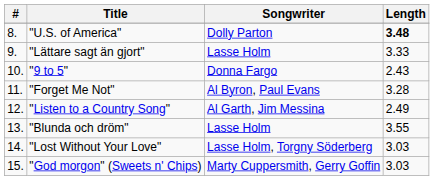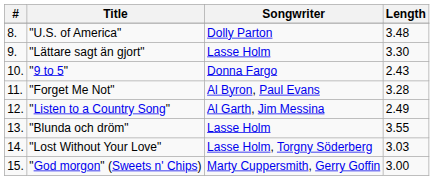"U.S. of America" | Length: bold -> normal
"Lättare sagt än gjort" | Length: 3.33 -> 3.30
"God morgon" (Sweets n' Chips) | Length: 3.03 -> 3.00
